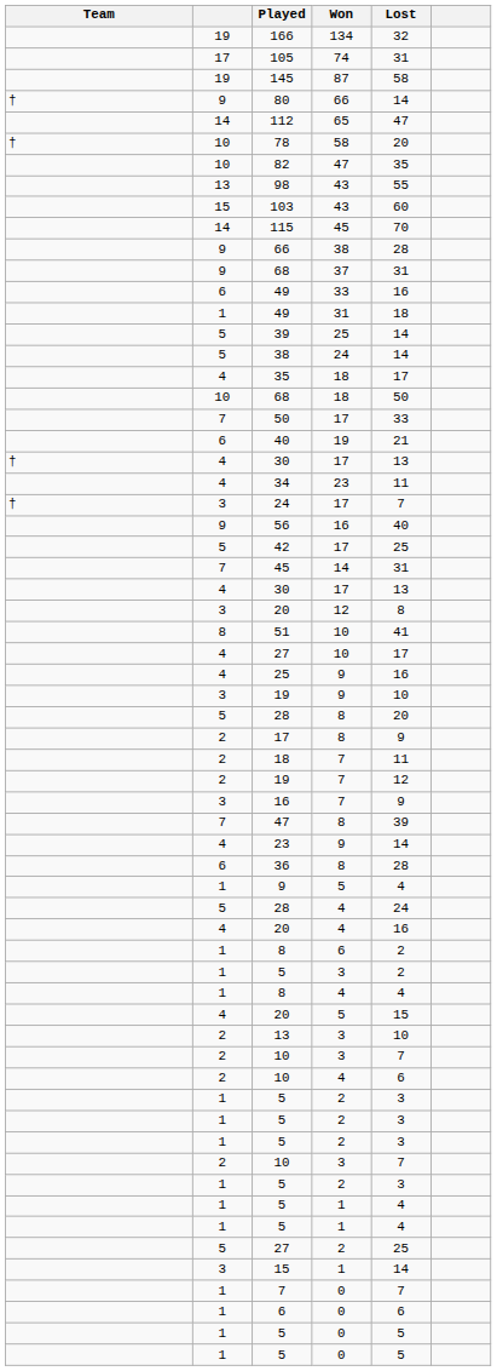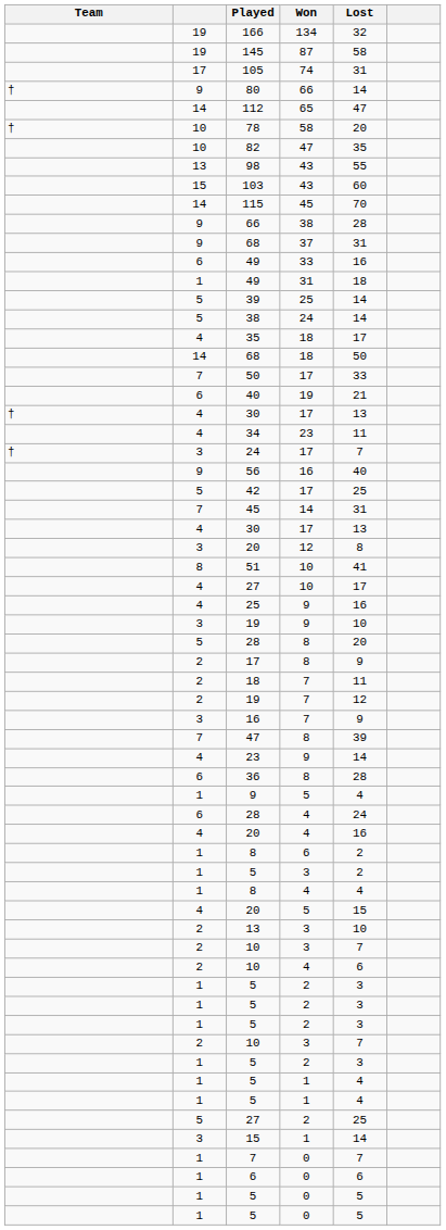rows swapped: 145 <-> 105
68 / 18 | column 2: 10 -> 14
28 / 4 | column 2: 5 -> 6
